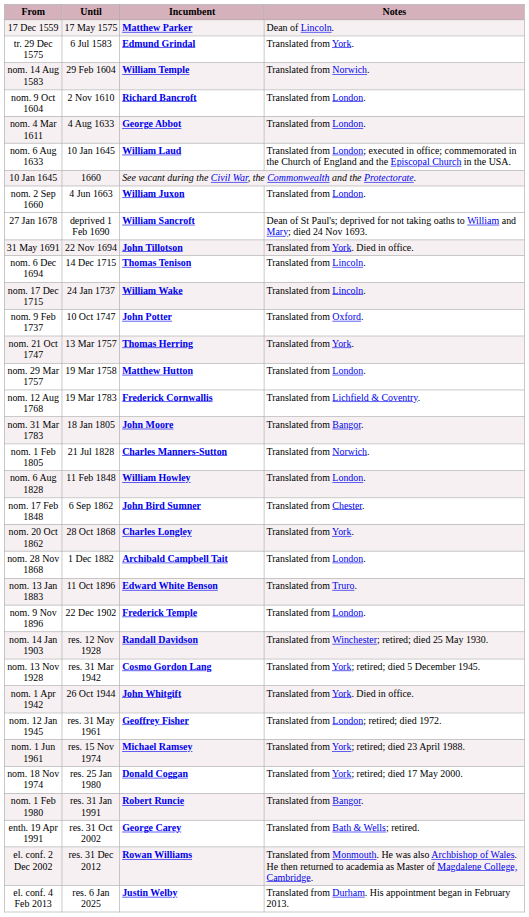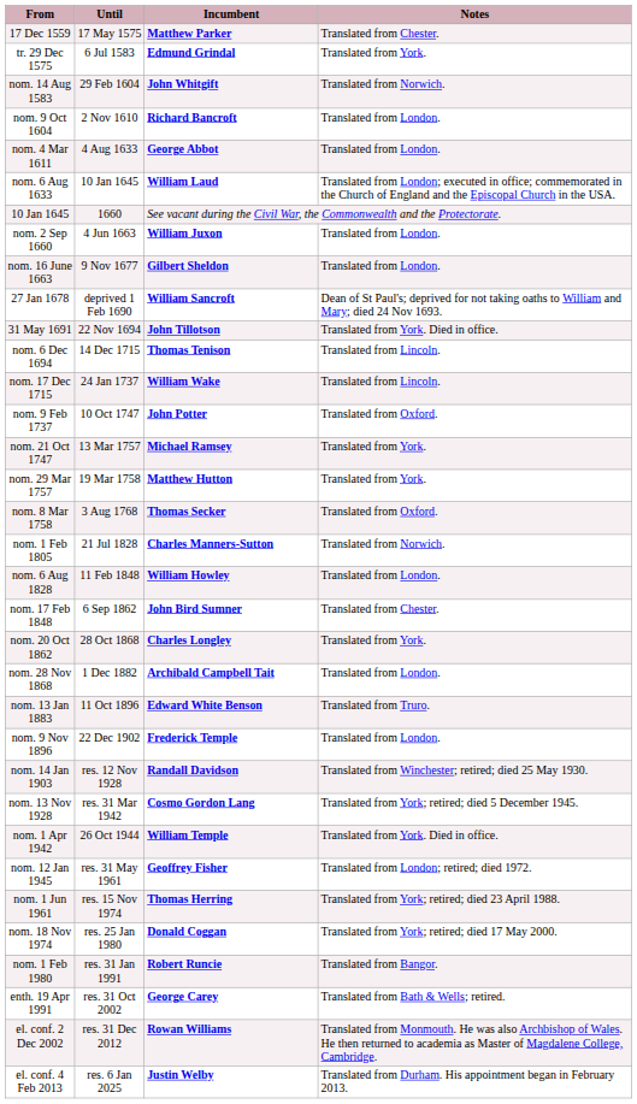17 Dec 1559 | Notes: Dean of Lincoln. -> Translated from Chester.
nom. 14 Aug 1583 | Incumbent: William Temple -> John Whitgift
+ row: nom. 16 June 1663 | 9 Nov 1677 | Gilbert Sheldon | Translated from London.
nom. 21 Oct 1747 | Incumbent: Thomas Herring -> Michael Ramsey
nom. 29 Mar 1757 | Notes: Translated from London. -> Translated from York.
+ row: nom. 8 Mar 1758 | 3 Aug 1768 | Thomas Secker | Translated from Oxford.
- row: nom. 12 Aug 1768 | 19 Mar 1783 | Frederick Cornwallis | Translated from Lichfield & Coventry.
- row: nom. 31 Mar 1783 | 18 Jan 1805 | John Moore | Translated from Bangor.
nom. 1 Apr 1942 | Incumbent: John Whitgift -> William Temple
nom. 1 Jun 1961 | Incumbent: Michael Ramsey -> Thomas Herring
